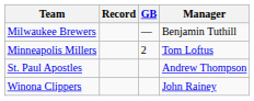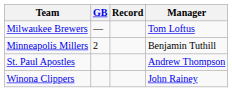columns swapped: Record <-> GB
Milwaukee Brewers | Manager: Benjamin Tuthill -> Tom Loftus
Minneapolis Millers | Manager: Tom Loftus -> Benjamin Tuthill
